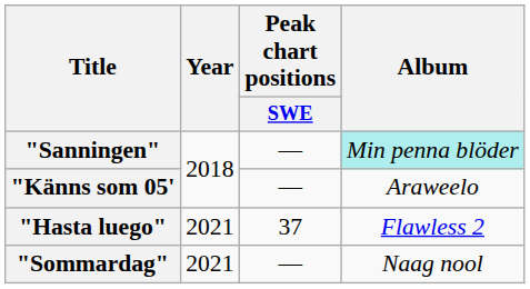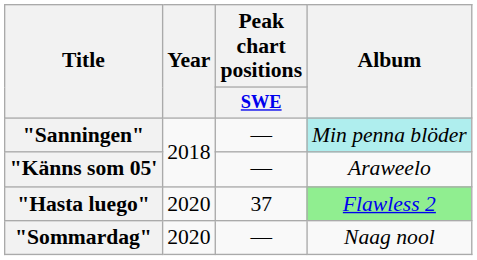"Hasta luego" | Year: 2021 -> 2020
"Hasta luego" | Album: no background -> lightgreen background
"Sommardag" | Year: 2021 -> 2020
